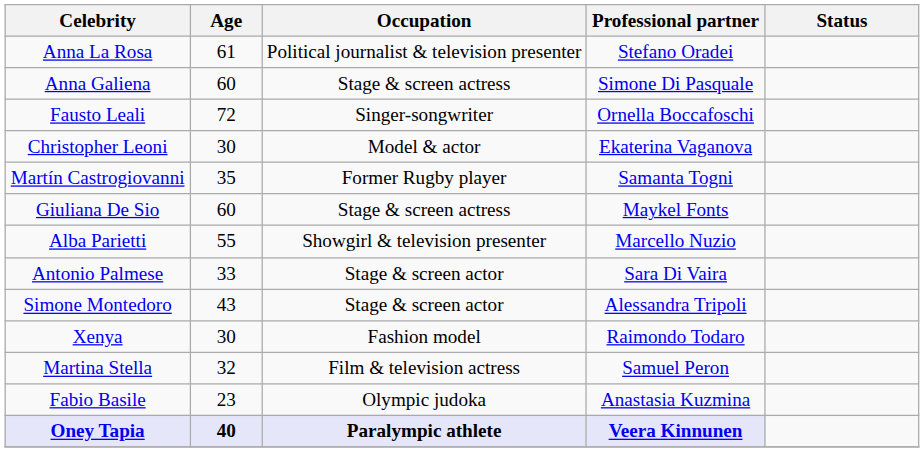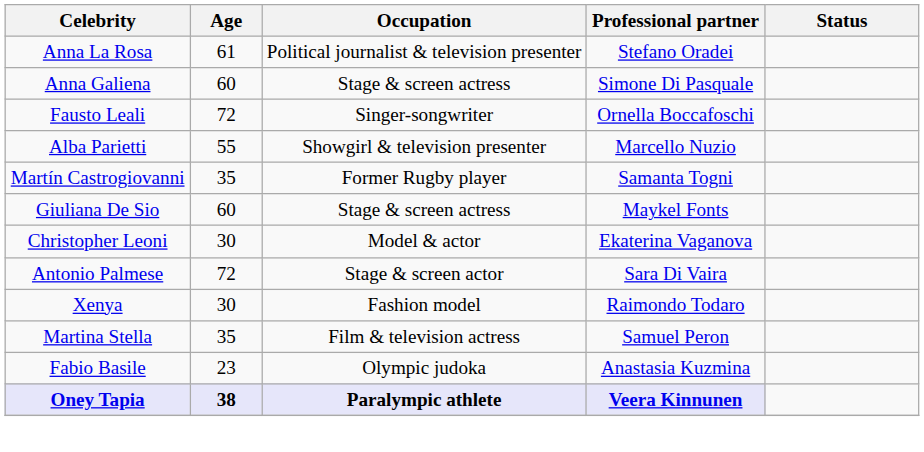rows swapped: Christopher Leoni <-> Alba Parietti
Antonio Palmese | Age: 33 -> 72
- row: Simone Montedoro | 43 | Stage & screen actor | Alessandra Tripoli
Martina Stella | Age: 32 -> 35
Oney Tapia | Age: 40 -> 38
